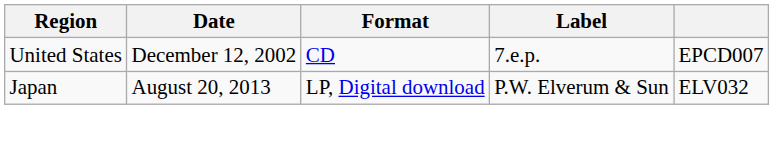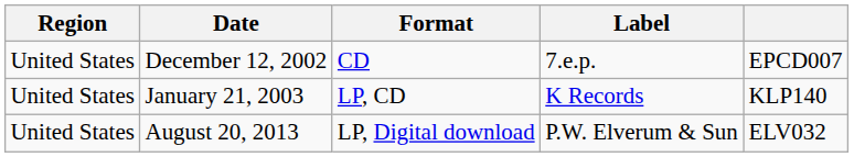+ row: United States | January 21, 2003 | LP, CD | K Records | KLP140
August 20, 2013 | Region: Japan -> United States
